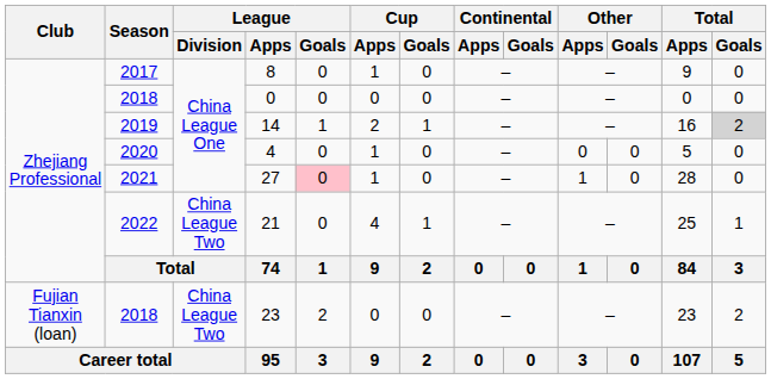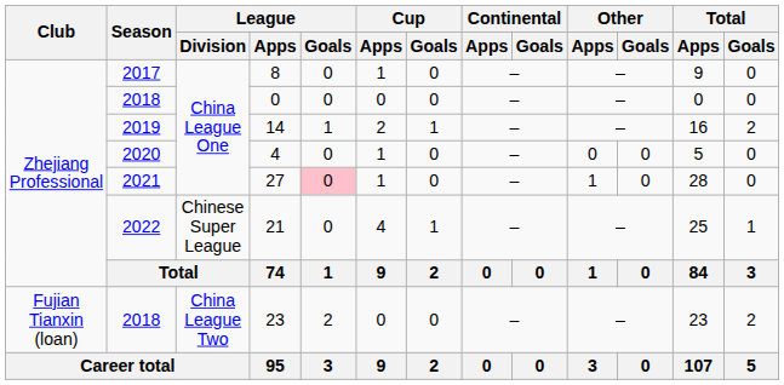14 | Total / Goals: lightgrey background -> no background
21 | League / Division: China League Two -> Chinese Super League
